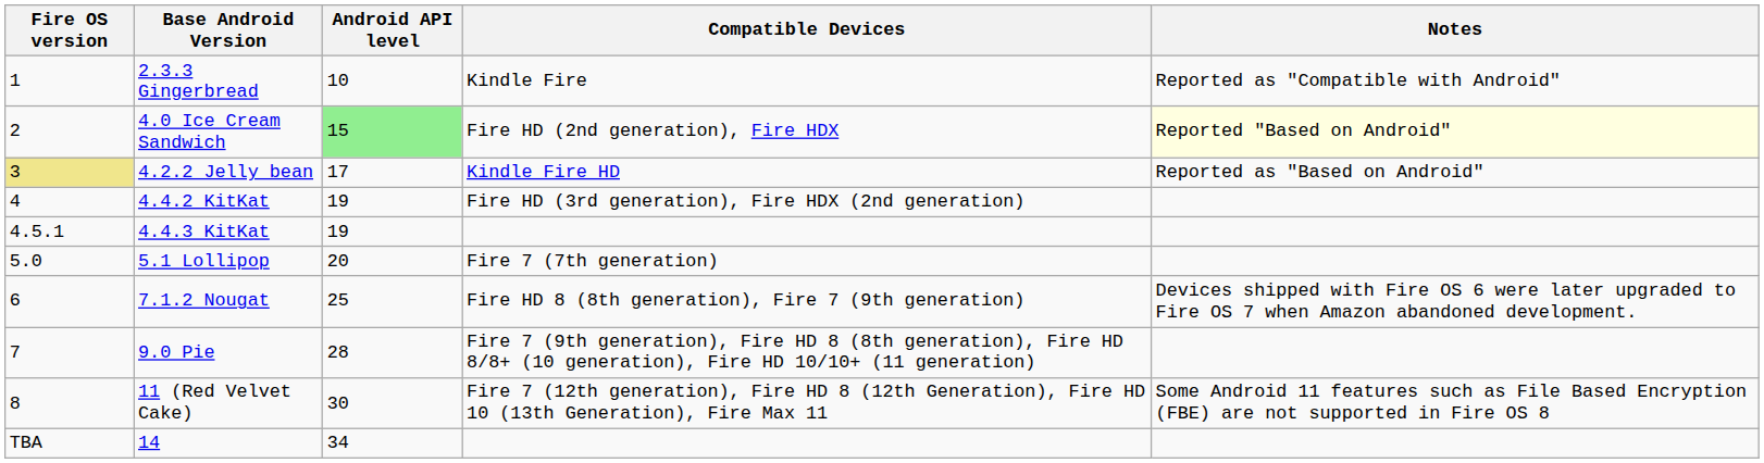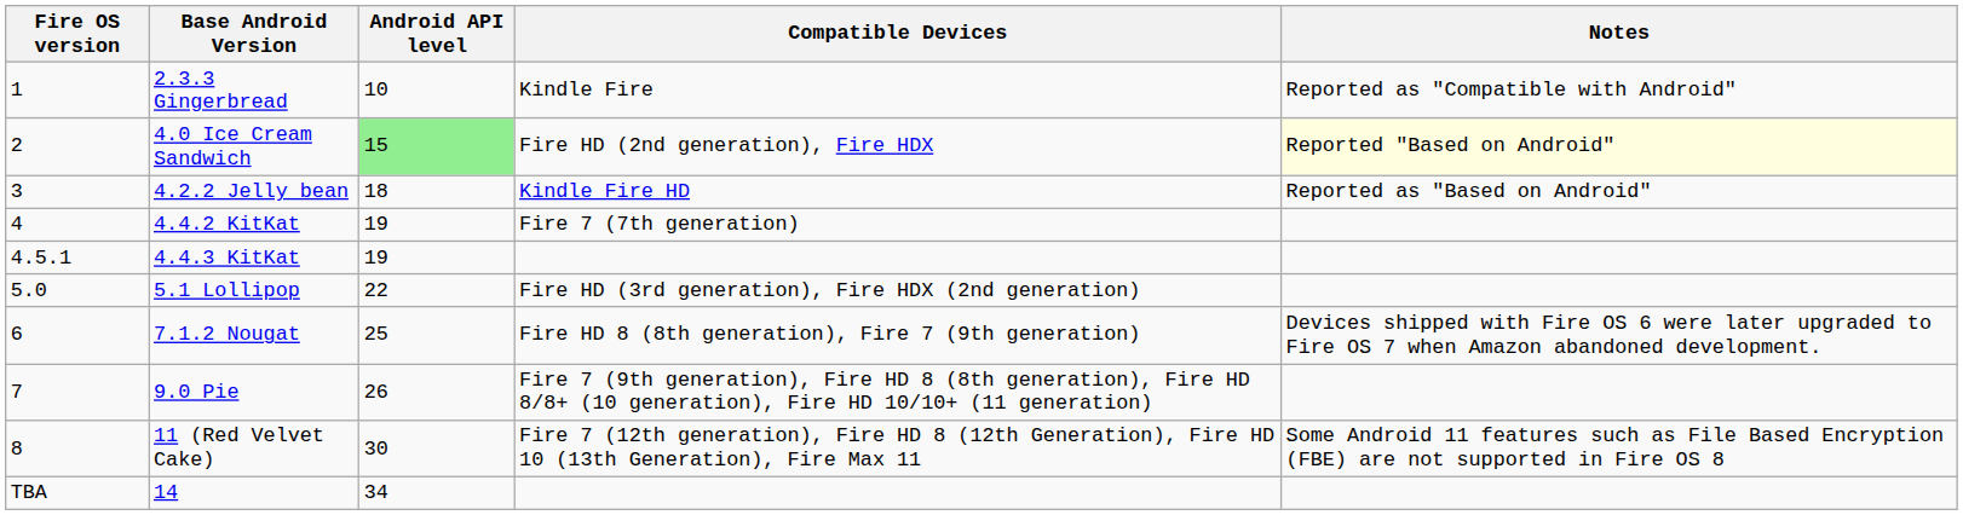4.2.2 Jelly bean | Fire OS version: khaki background -> no background
4.2.2 Jelly bean | Android API level: 17 -> 18
4.4.2 KitKat | Compatible Devices: Fire HD (3rd generation), Fire HDX (2nd generation) -> Fire 7 (7th generation)
5.1 Lollipop | Android API level: 20 -> 22
5.1 Lollipop | Compatible Devices: Fire 7 (7th generation) -> Fire HD (3rd generation), Fire HDX (2nd generation)
9.0 Pie | Android API level: 28 -> 26
